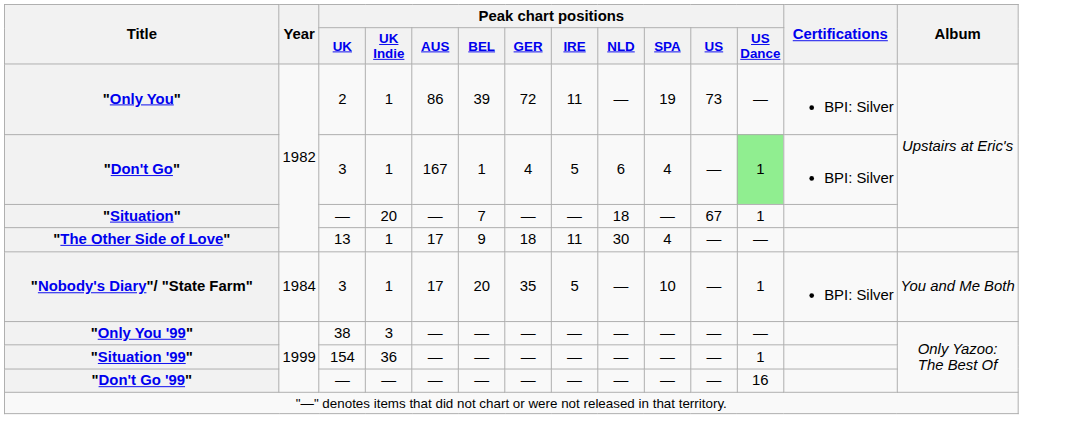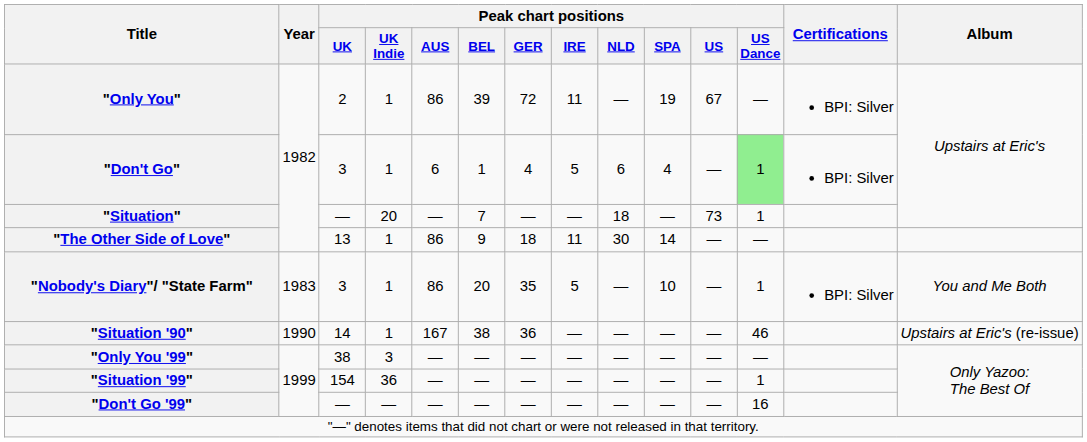"Only You" | Peak chart positions / US: 73 -> 67
"Don't Go" | Peak chart positions / AUS: 167 -> 6
"Situation" | Peak chart positions / US: 67 -> 73
"The Other Side of Love" | Peak chart positions / AUS: 17 -> 86
"The Other Side of Love" | Peak chart positions / SPA: 4 -> 14
"Nobody's Diary"/ "State Farm" | Year: 1984 -> 1983
"Nobody's Diary"/ "State Farm" | Peak chart positions / AUS: 17 -> 86
+ row: "Situation '90" | 1990 | 14 | 1 | 167 | 38 | 36 | — | — | — | — | 46 | Upstairs at Eric's (re-issue)
